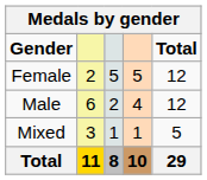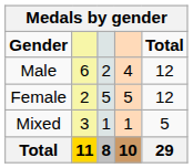rows swapped: Male <-> Female
